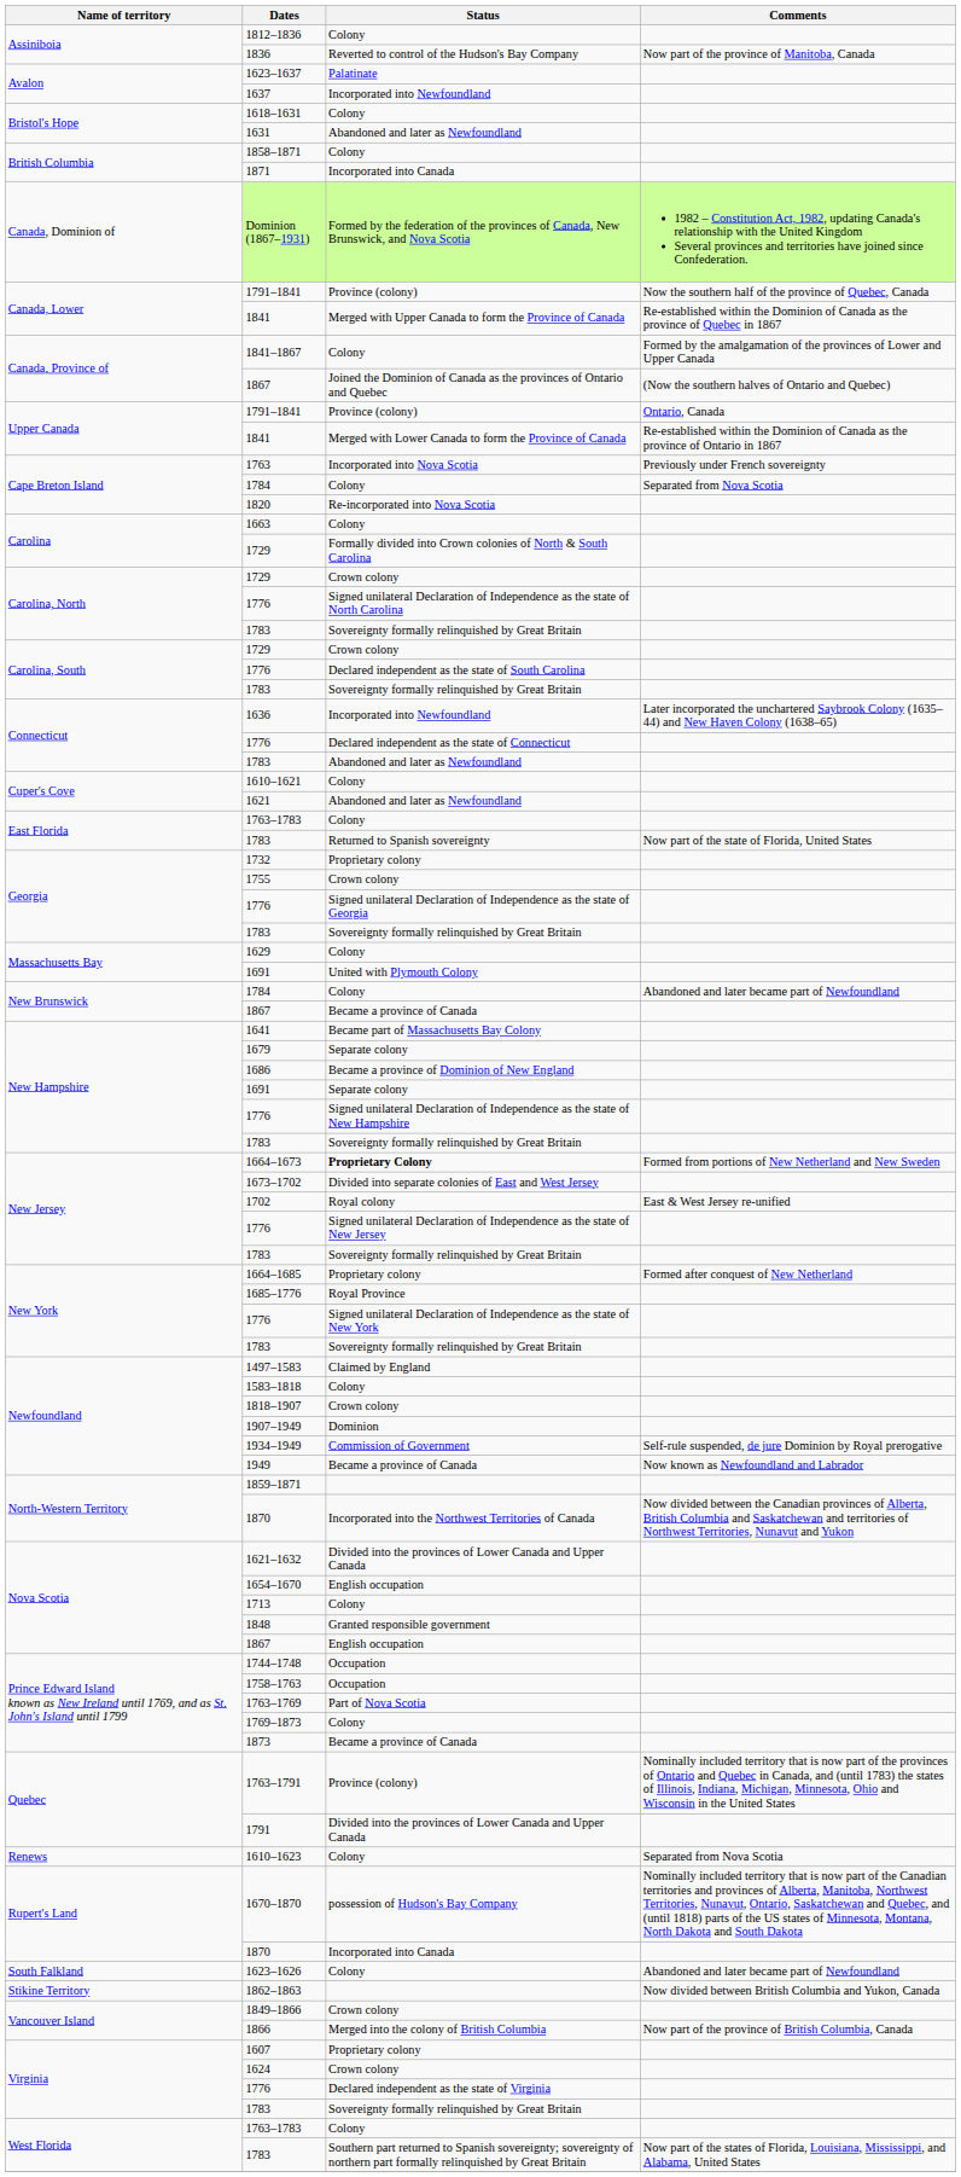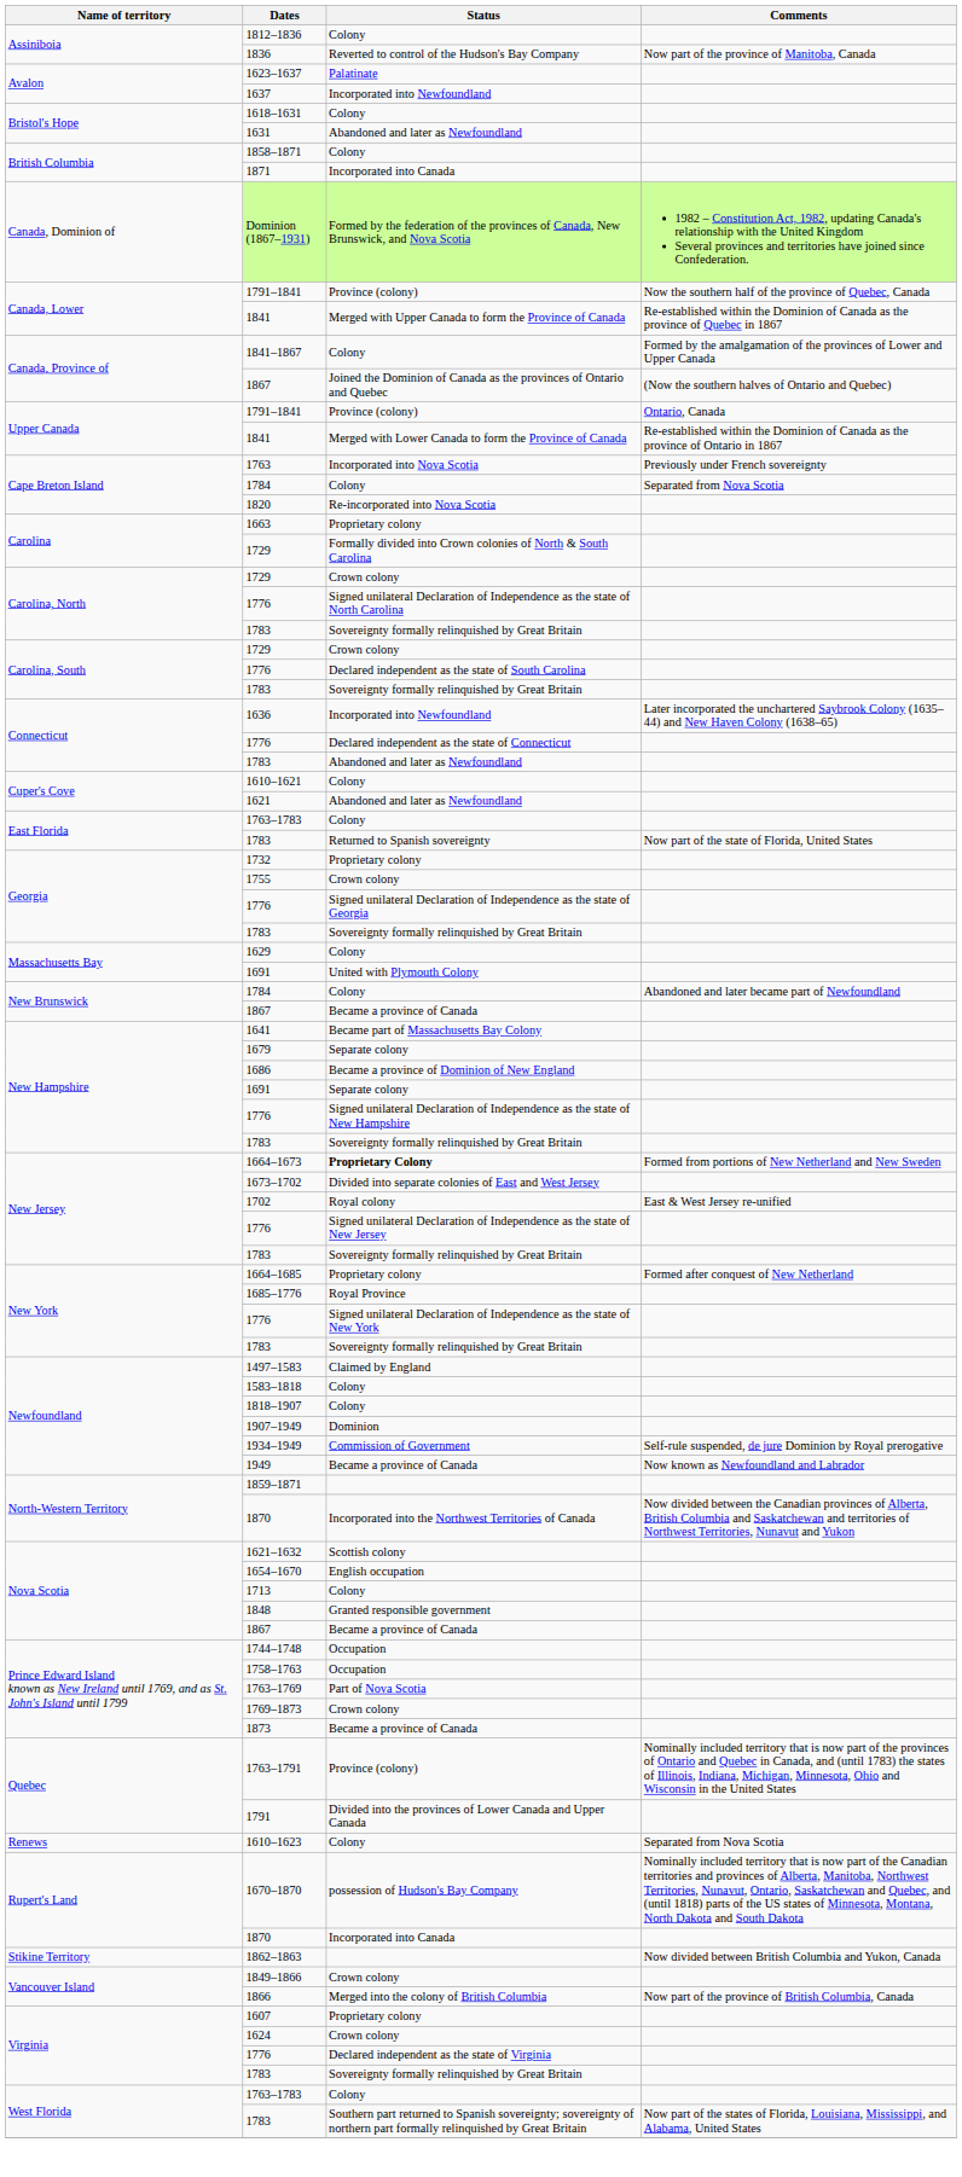1663 | Status: Colony -> Proprietary colony
1818–1907 | Status: Crown colony -> Colony
1621–1632 | Status: Divided into the provinces of Lower Canada and Upper Canada -> Scottish colony
Nova Scotia / 1867 | Status: English occupation -> Became a province of Canada
1769–1873 | Status: Colony -> Crown colony
- row: South Falkland | 1623–1626 | Colony | Abandoned and later became part of Newfoundland
